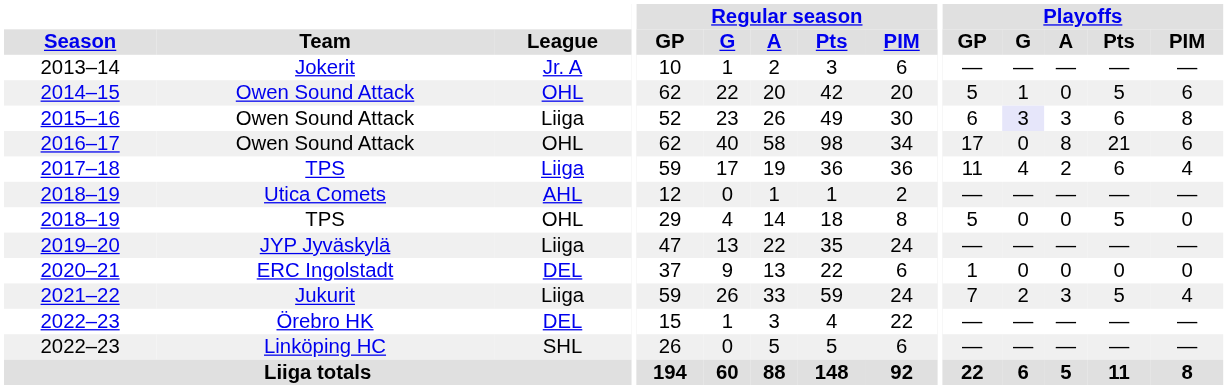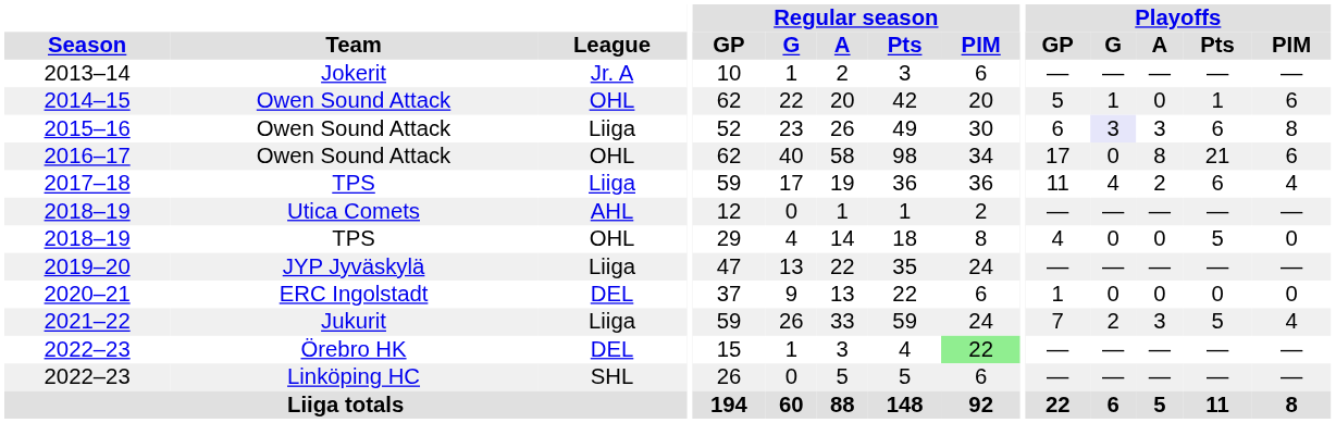2014–15 | Playoffs / Pts: 5 -> 1
2018–19 / TPS | Playoffs / GP: 5 -> 4
2022–23 / Örebro HK | Regular season / PIM: no background -> lightgreen background
